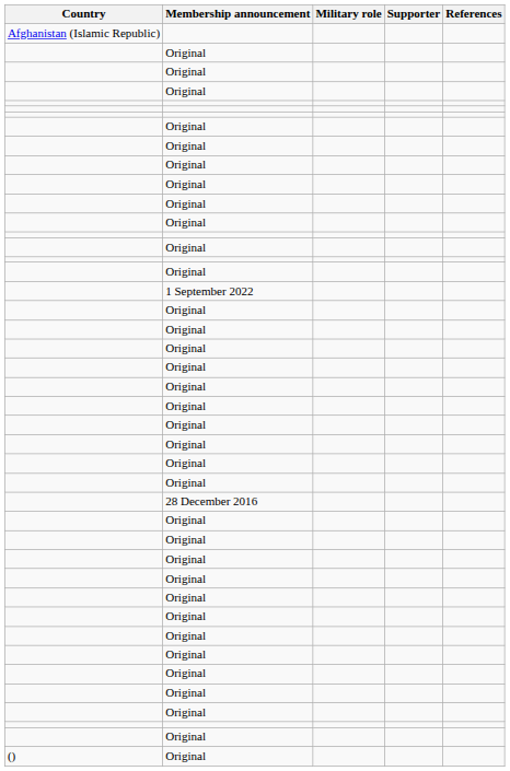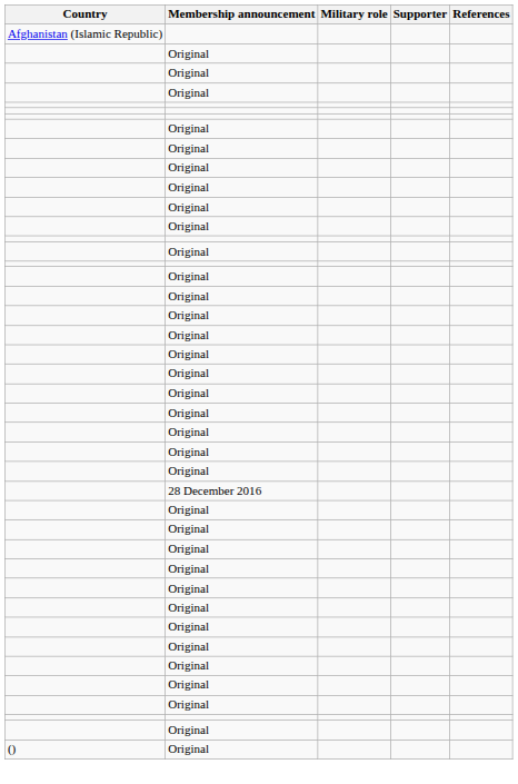- row: 1 September 2022
